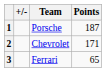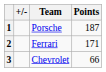2 | Team: Chevrolet -> Ferrari
3 | Team: Ferrari -> Chevrolet
3 | Points: 65 -> 66
